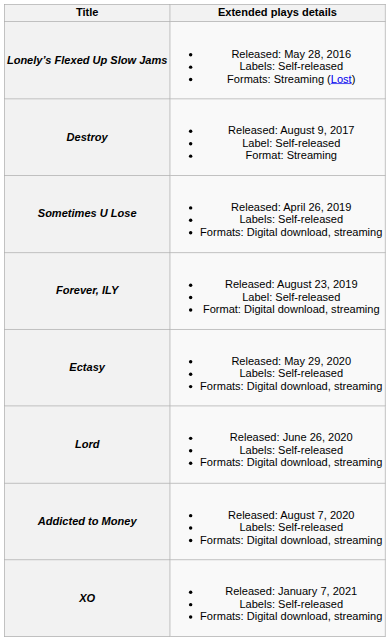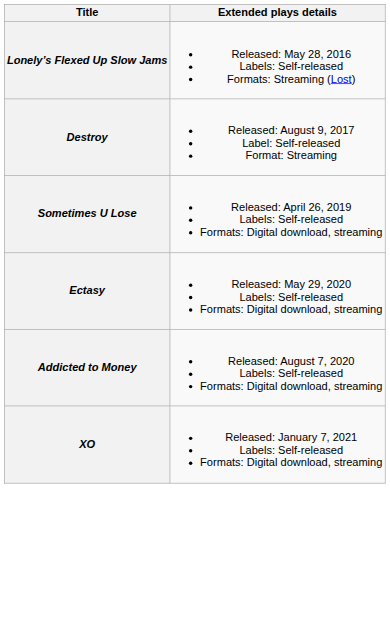- row: Forever, ILY | Released: August 23, 2019 Label: Self-released Format: Digital download, streaming
- row: Lord | Released: June 26, 2020 Labels: Self-released Formats: Digital download, streaming
